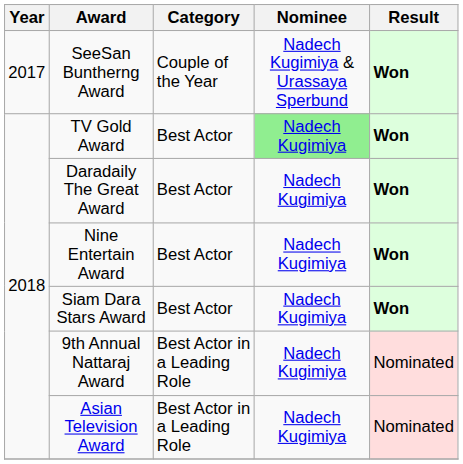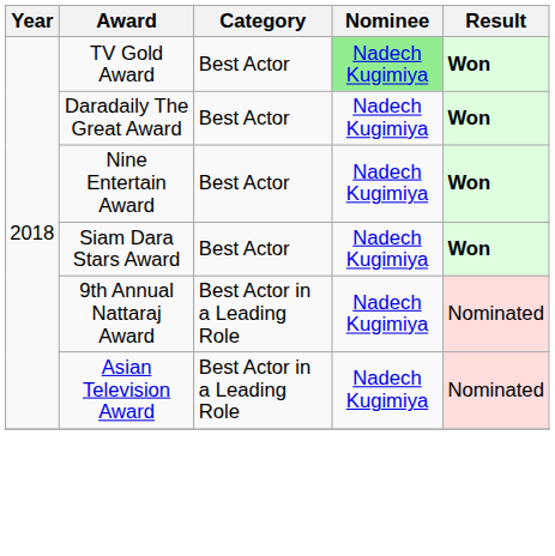- row: 2017 | SeeSan Buntherng Award | Couple of the Year | Nadech Kugimiya & Urassaya Sperbund | Won
